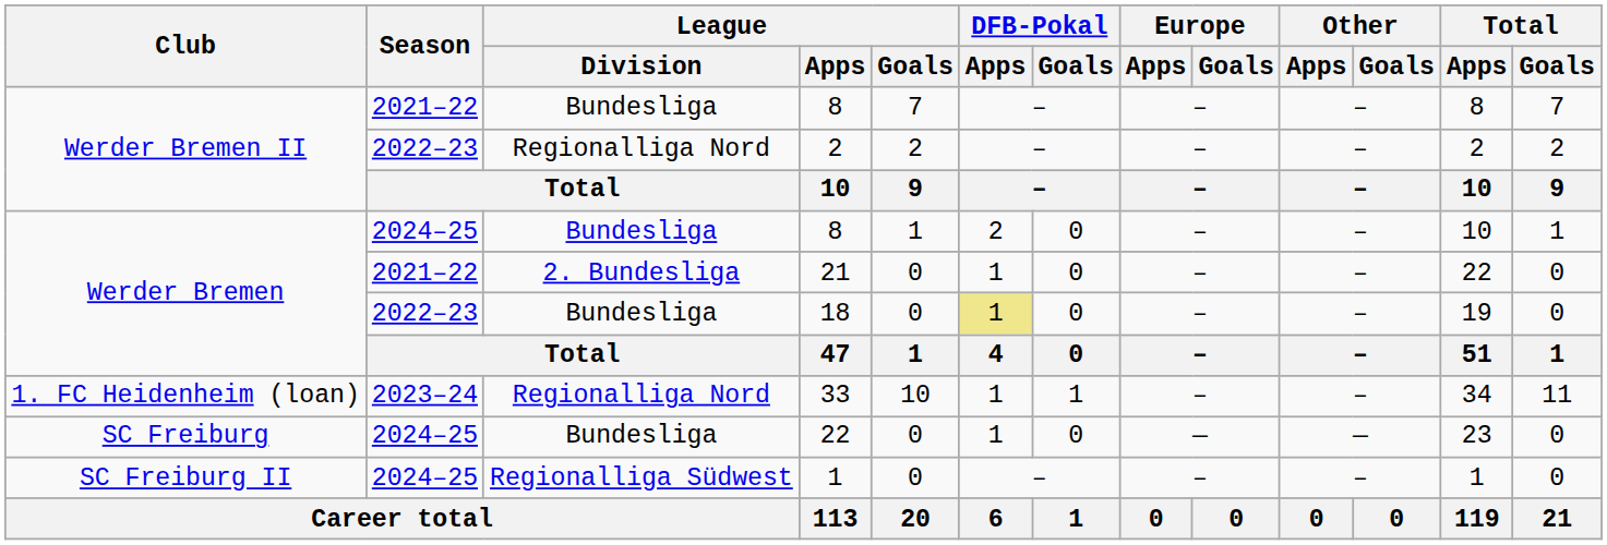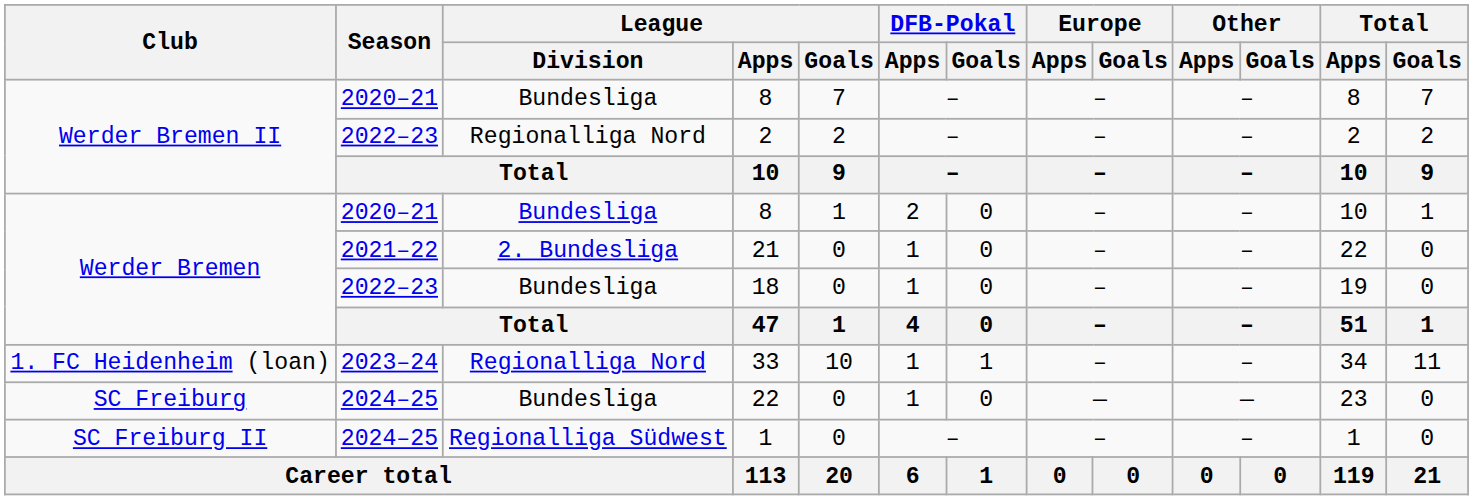Werder Bremen II / 8 | Season: 2021–22 -> 2020–21
Werder Bremen / 8 | Season: 2024–25 -> 2020–21
18 | DFB-Pokal / Apps: khaki background -> no background
